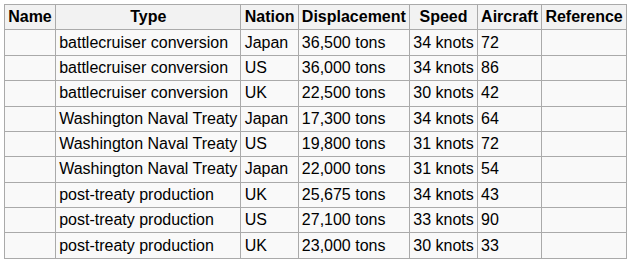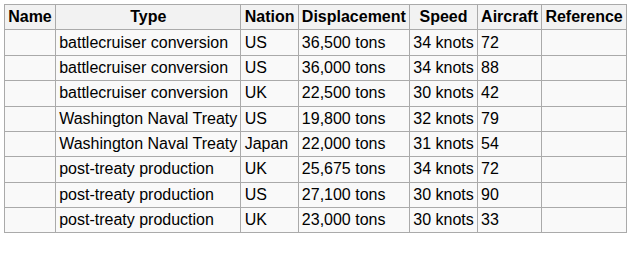36,500 tons | Nation: Japan -> US
36,000 tons | Aircraft: 86 -> 88
- row: Washington Naval Treaty | Japan | 17,300 tons | 34 knots | 64
19,800 tons | Speed: 31 knots -> 32 knots
19,800 tons | Aircraft: 72 -> 79
25,675 tons | Aircraft: 43 -> 72
27,100 tons | Speed: 33 knots -> 30 knots
